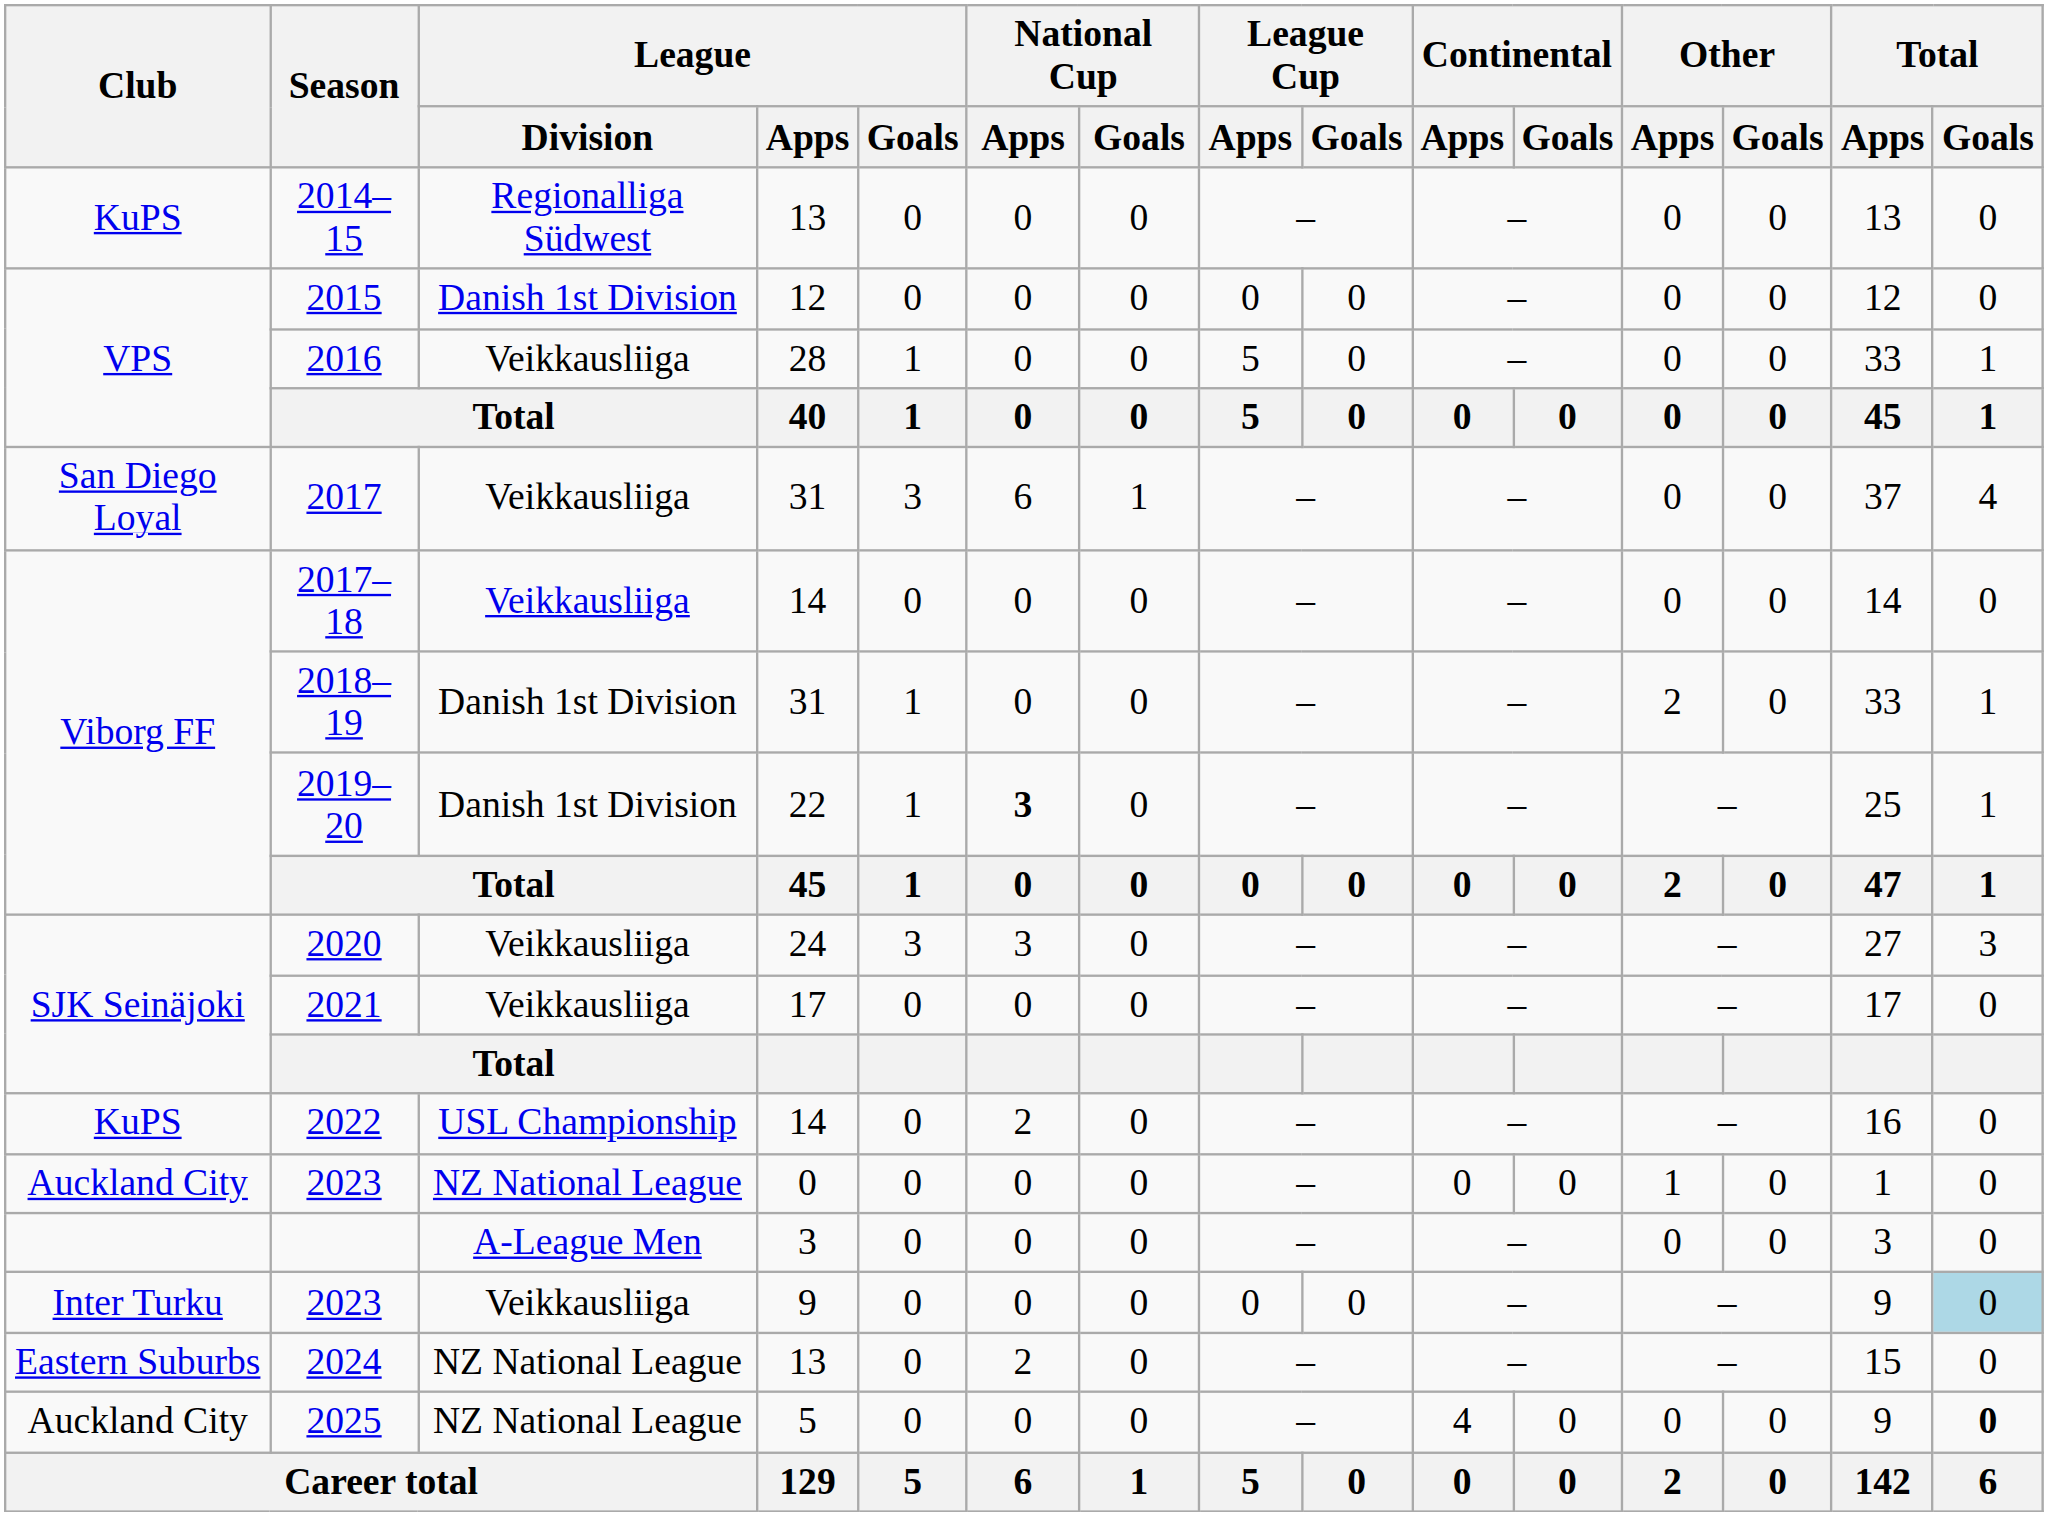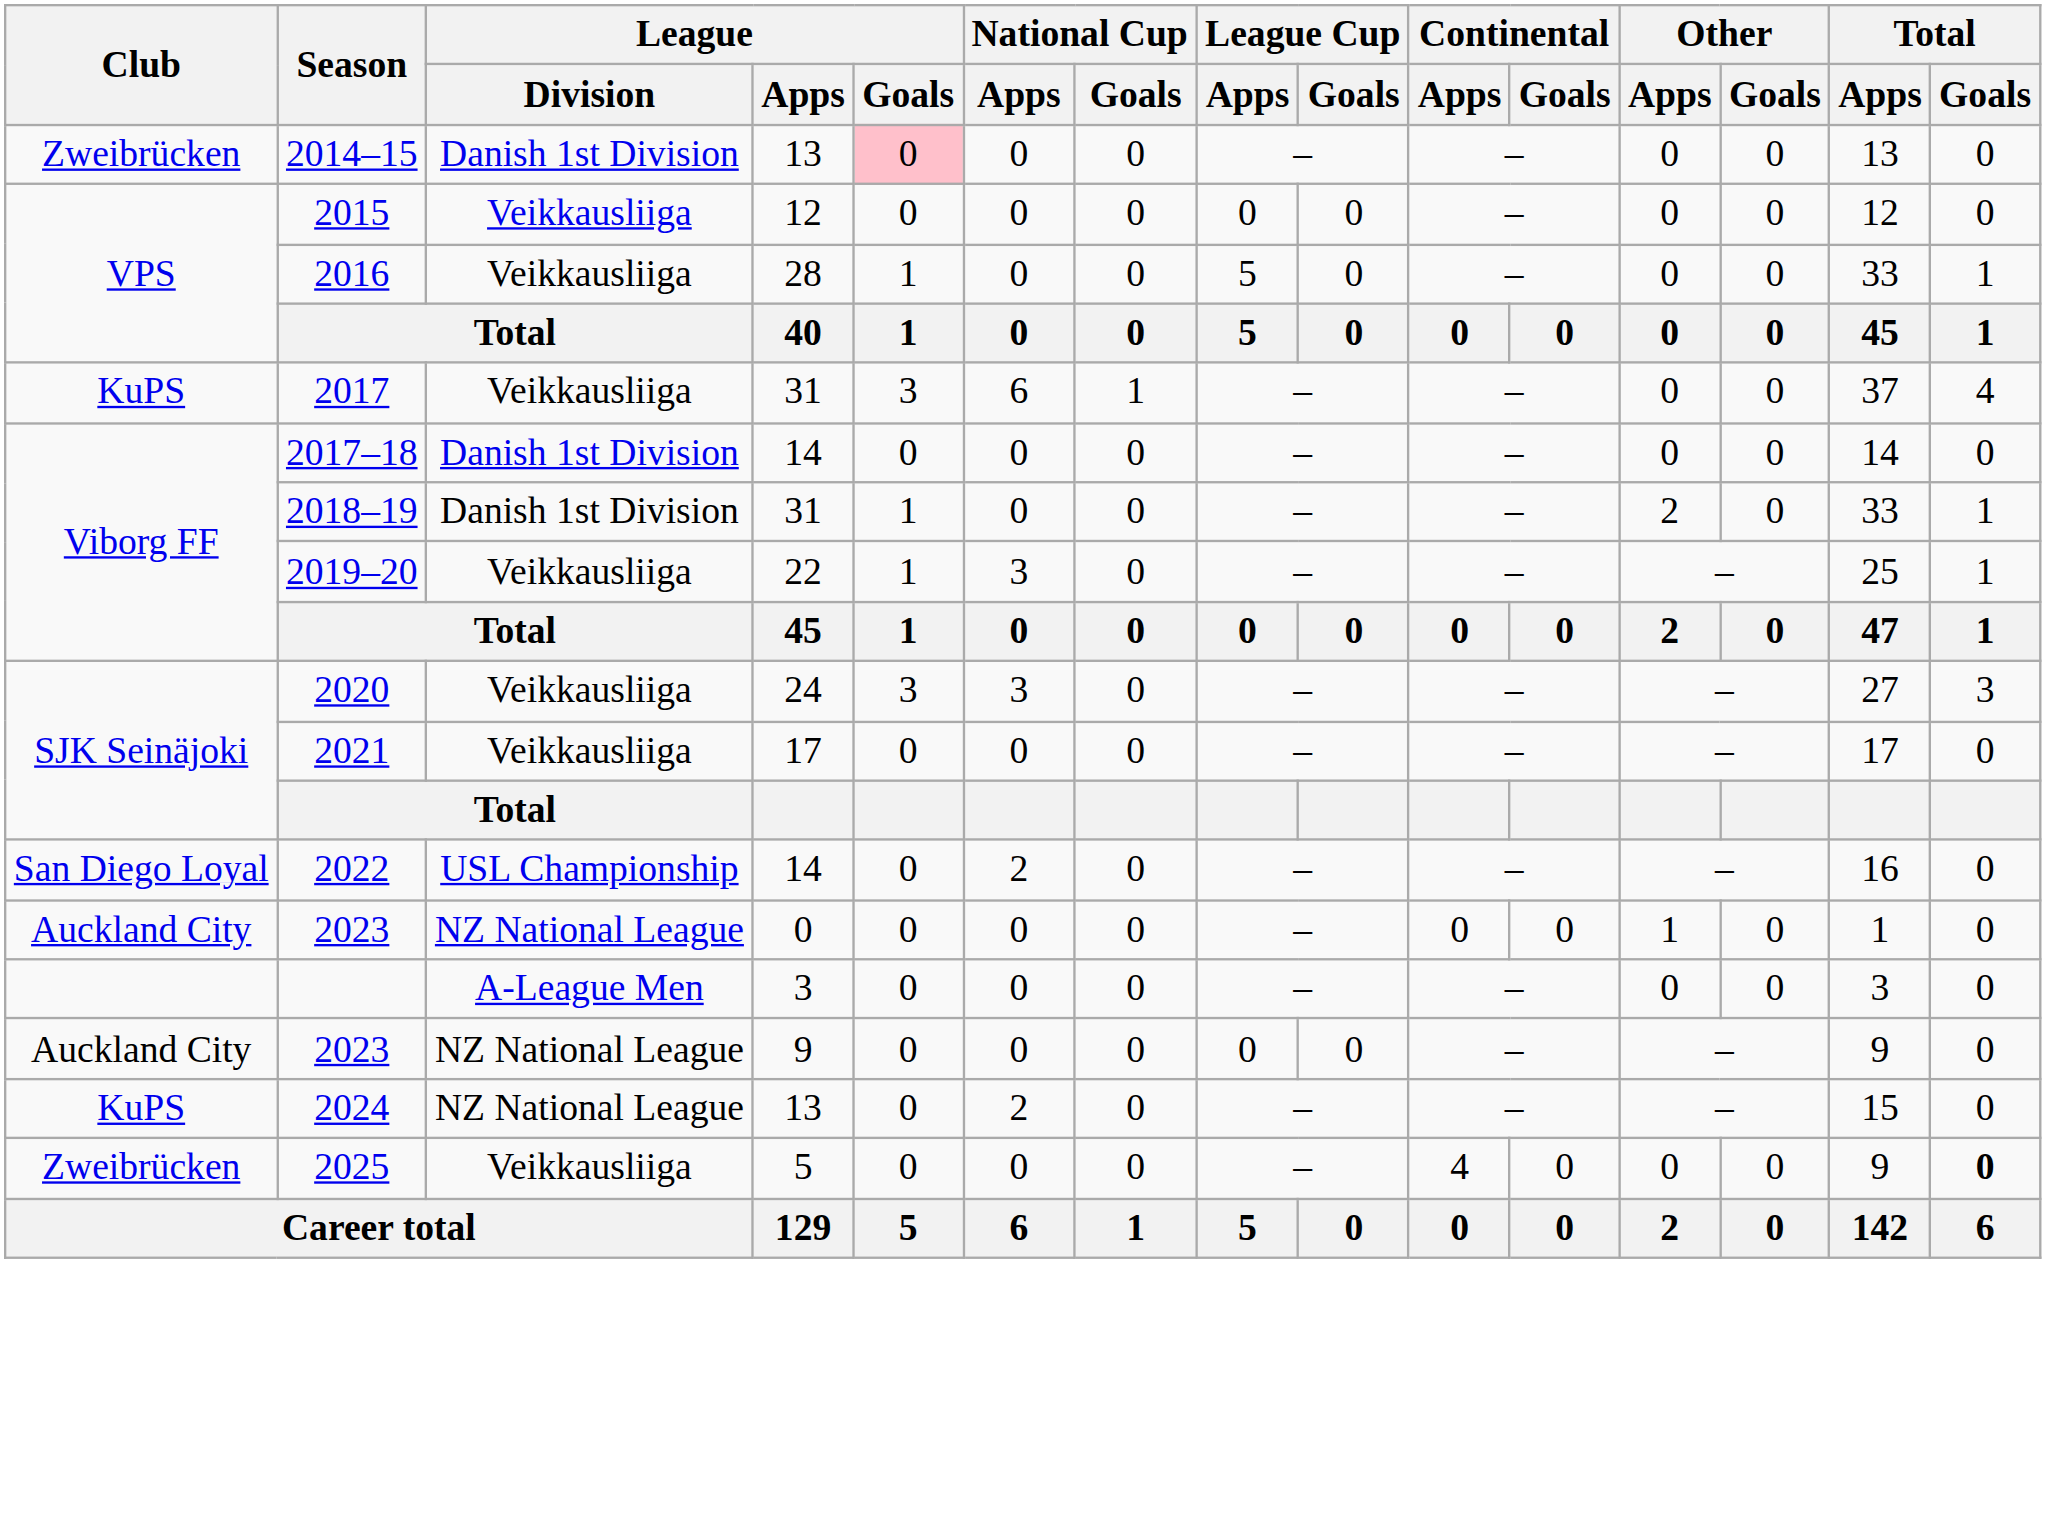2014–15 | Club: KuPS -> Zweibrücken
2014–15 | League / Division: Regionalliga Südwest -> Danish 1st Division
2014–15 | League / Goals: no background -> pink background
2015 | League / Division: Danish 1st Division -> Veikkausliiga
2017 | Club: San Diego Loyal -> KuPS
2017–18 | League / Division: Veikkausliiga -> Danish 1st Division
2019–20 | League / Division: Danish 1st Division -> Veikkausliiga
2019–20 | National Cup / Apps: bold -> normal
2022 | Club: KuPS -> San Diego Loyal
2023 / 9 | Club: Inter Turku -> Auckland City
2023 / 9 | League / Division: Veikkausliiga -> NZ National League
2023 / 9 | Total / Goals: lightblue background -> no background
2024 | Club: Eastern Suburbs -> KuPS
2025 | Club: Auckland City -> Zweibrücken
2025 | League / Division: NZ National League -> Veikkausliiga
